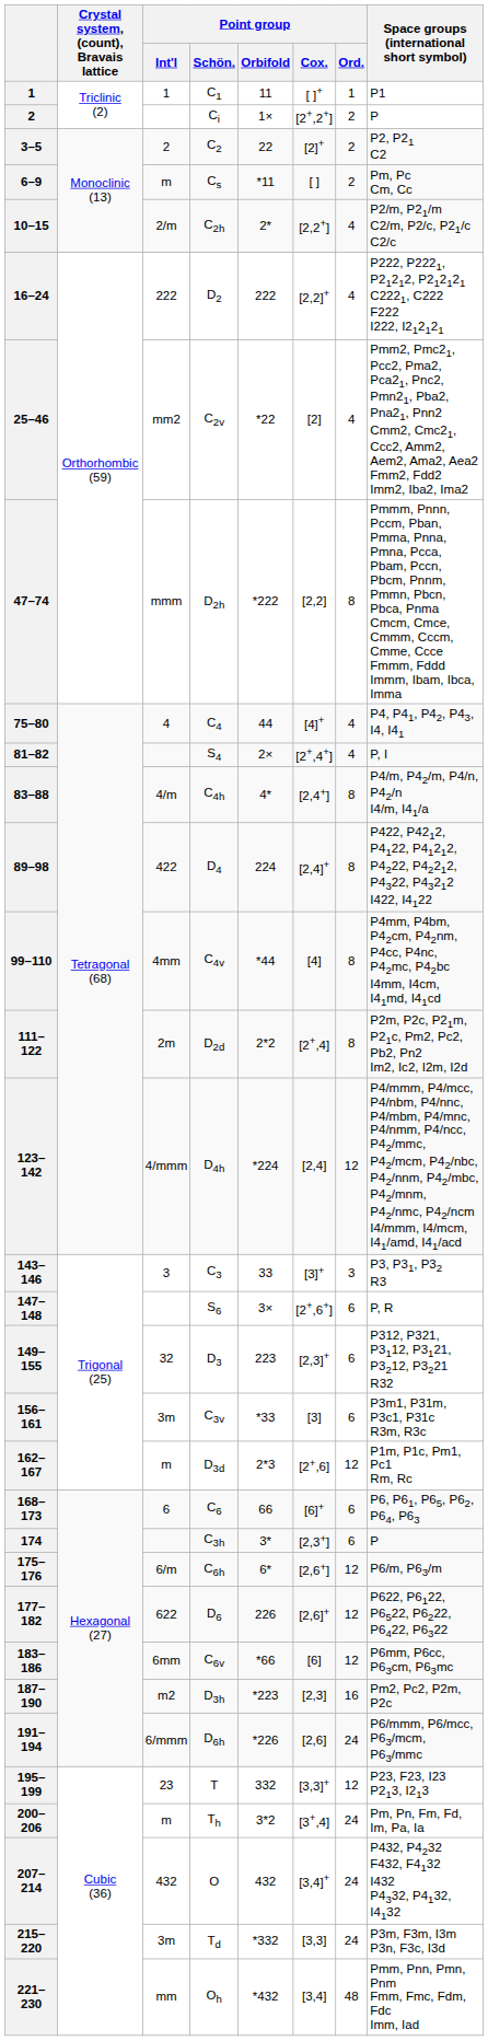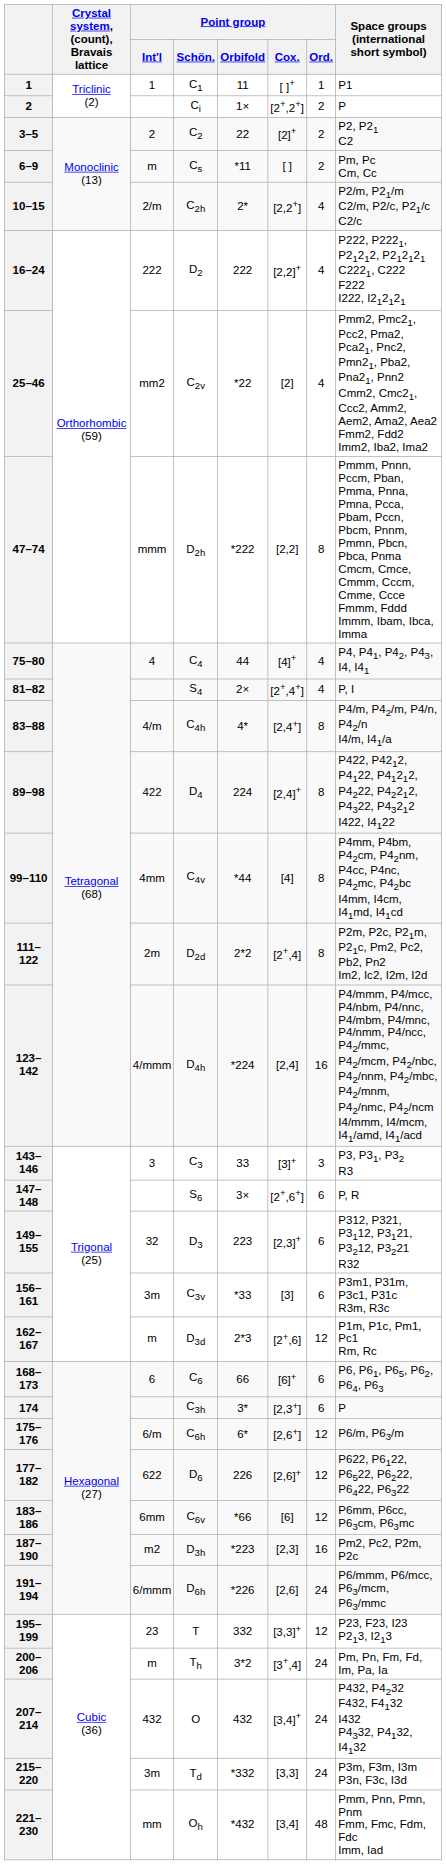D4h | Point group / Ord.: 12 -> 16
